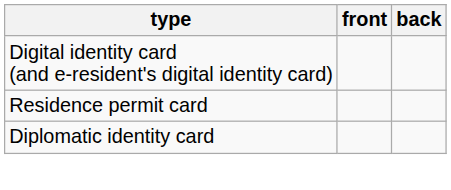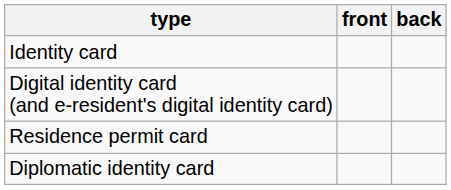+ row: Identity card
